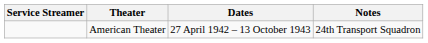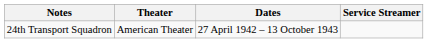columns swapped: Service Streamer <-> Notes
